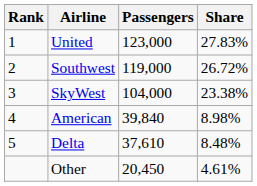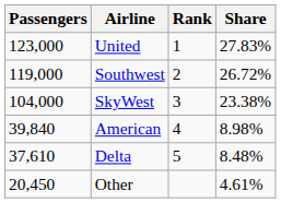columns swapped: Rank <-> Passengers
